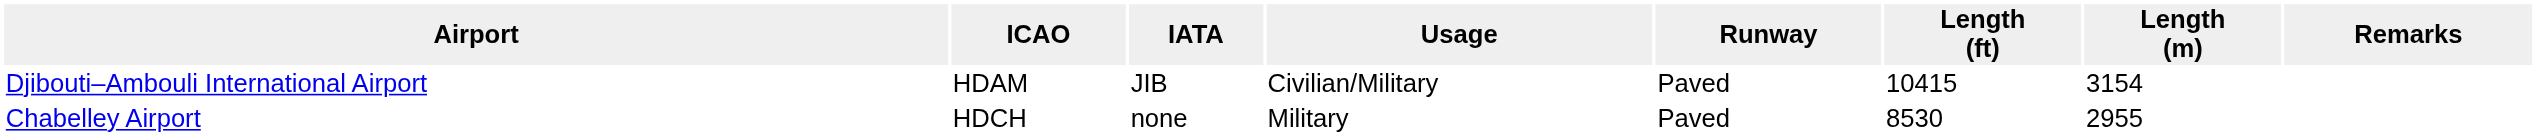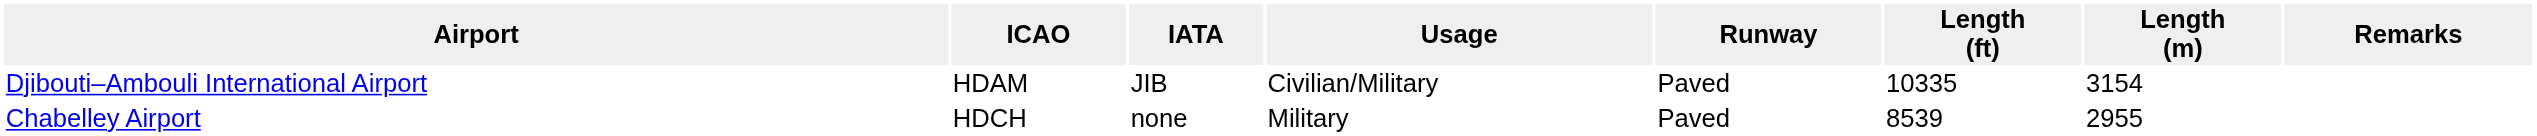Djibouti–Ambouli International Airport | Length (ft): 10415 -> 10335
Chabelley Airport | Length (ft): 8530 -> 8539
